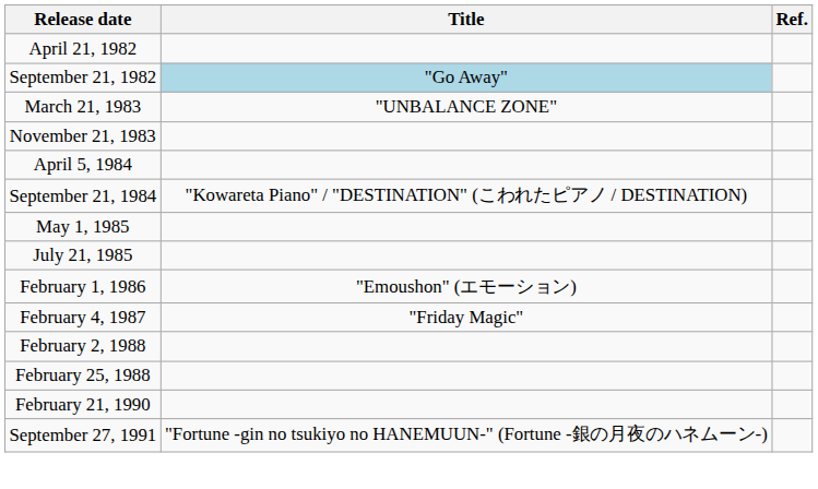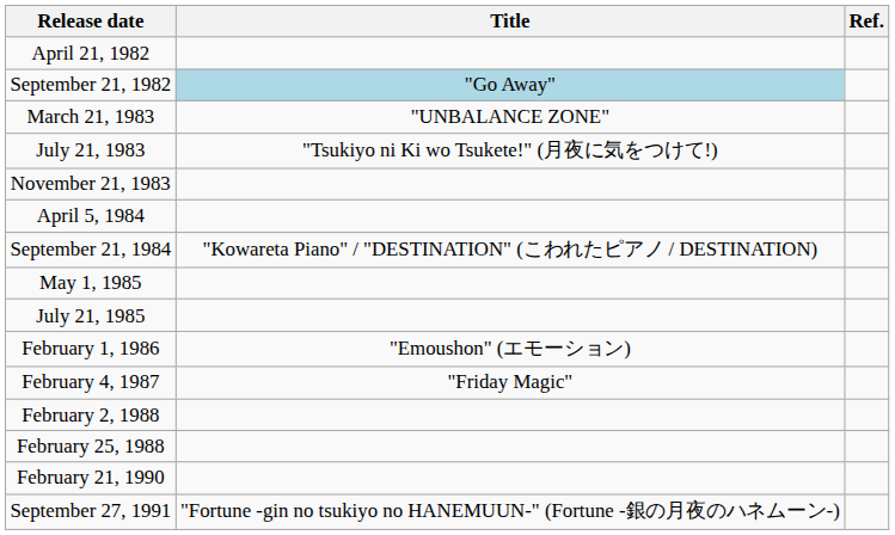+ row: July 21, 1983 | "Tsukiyo ni Ki wo Tsukete!" (月夜に気をつけて!)
